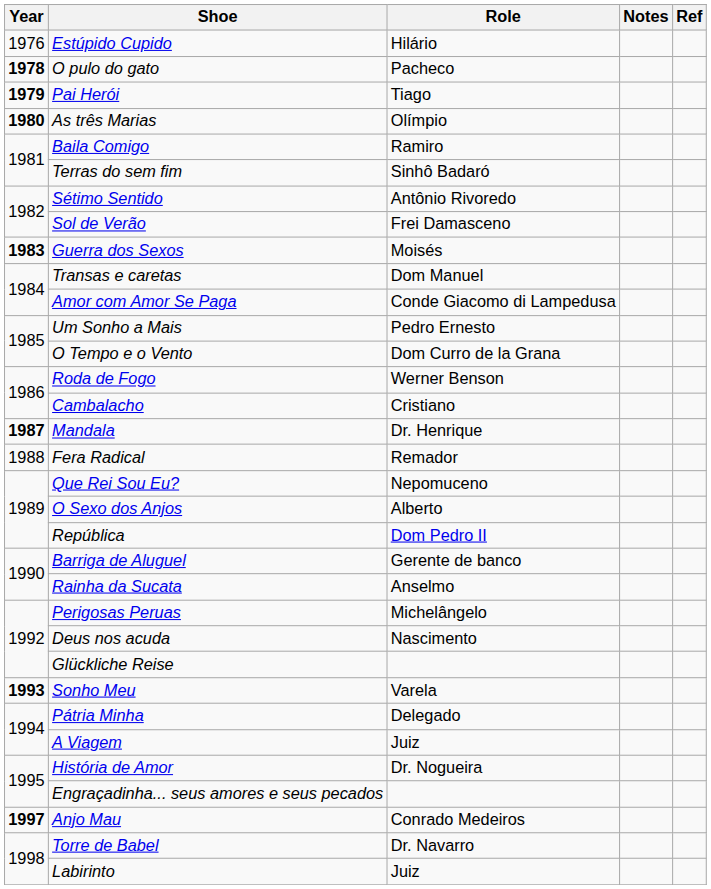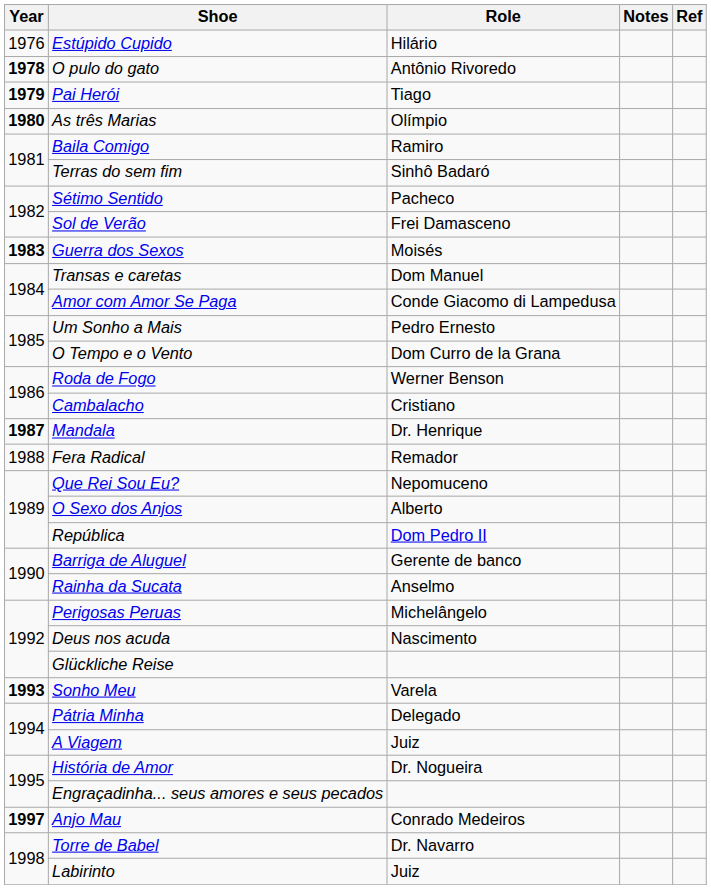O pulo do gato | Role: Pacheco -> Antônio Rivoredo
Sétimo Sentido | Role: Antônio Rivoredo -> Pacheco
